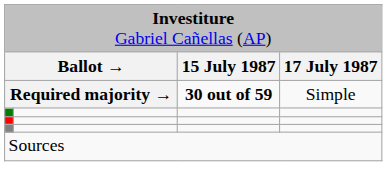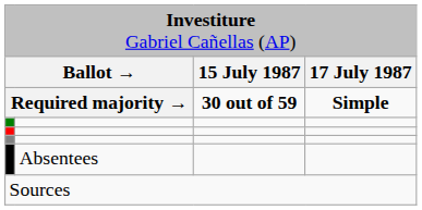Required majority → | column 4: normal -> bold
+ row: Absentees
